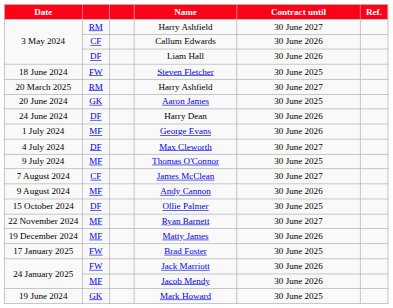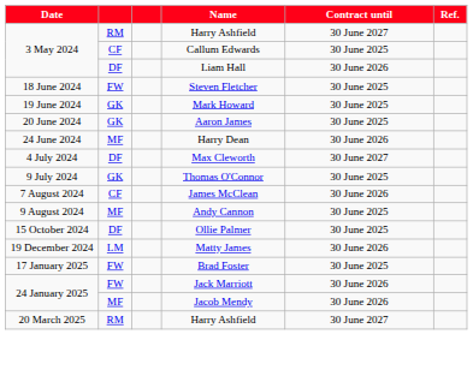Callum Edwards | Contract until: 30 June 2026 -> 30 June 2025
rows swapped: Mark Howard <-> 20 March 2025 / Harry Ashfield
Harry Dean | column 2: DF -> MF
- row: 1 July 2024 | MF | George Evans | 30 June 2026
Thomas O'Connor | column 2: MF -> GK
James McClean | Contract until: 30 June 2027 -> 30 June 2026
Andy Cannon | Contract until: 30 June 2026 -> 30 June 2025
- row: 22 November 2024 | MF | Ryan Barnett | 30 June 2027
Matty James | column 2: MF -> LM
